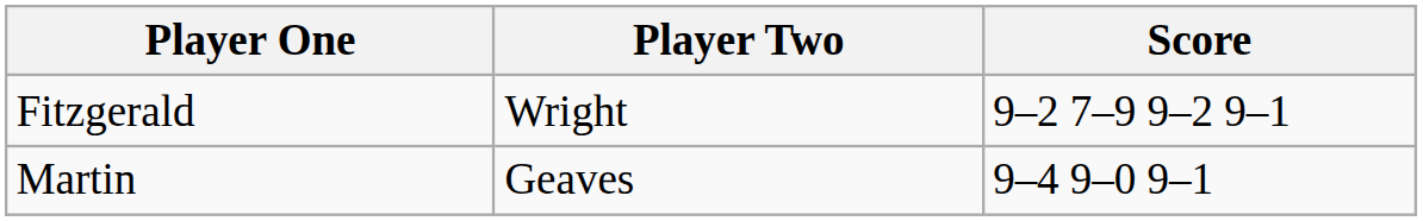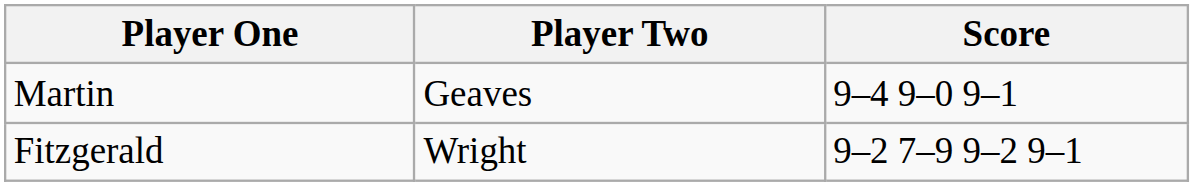rows swapped: Fitzgerald <-> Martin
